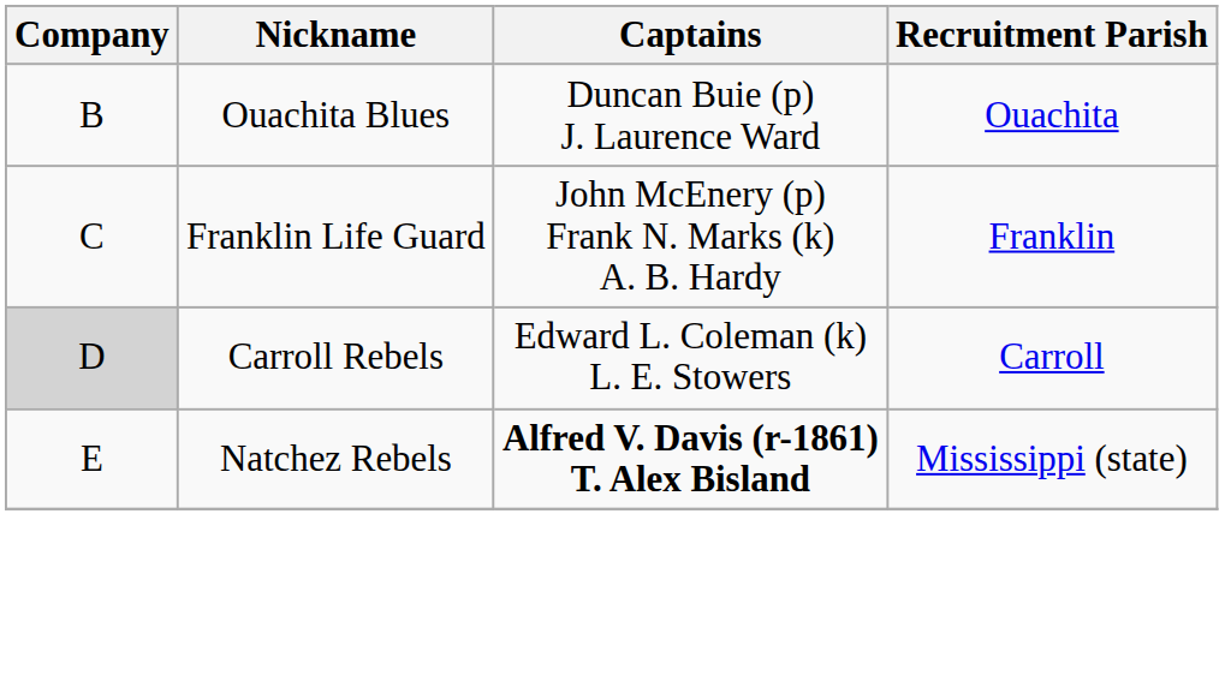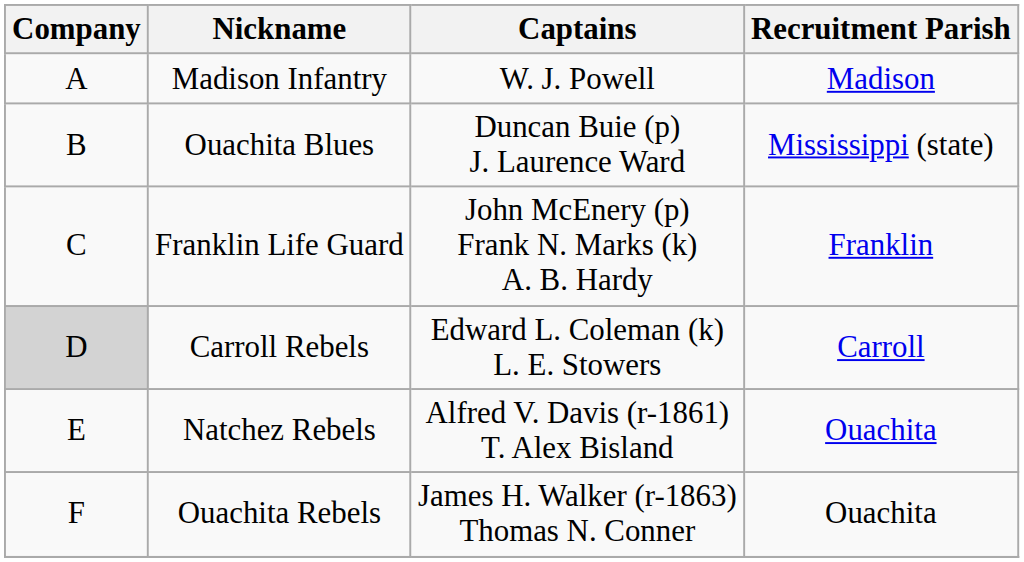+ row: A | Madison Infantry | W. J. Powell | Madison
Ouachita Blues | Recruitment Parish: Ouachita -> Mississippi (state)
Natchez Rebels | Captains: bold -> normal
Natchez Rebels | Recruitment Parish: Mississippi (state) -> Ouachita
+ row: F | Ouachita Rebels | James H. Walker (r-1863) Thomas N. Conner | Ouachita
